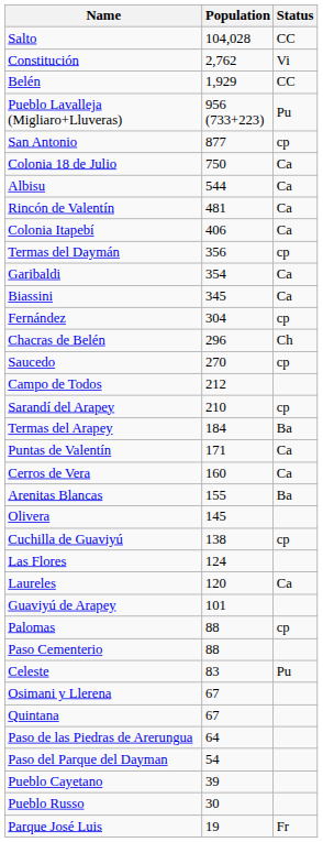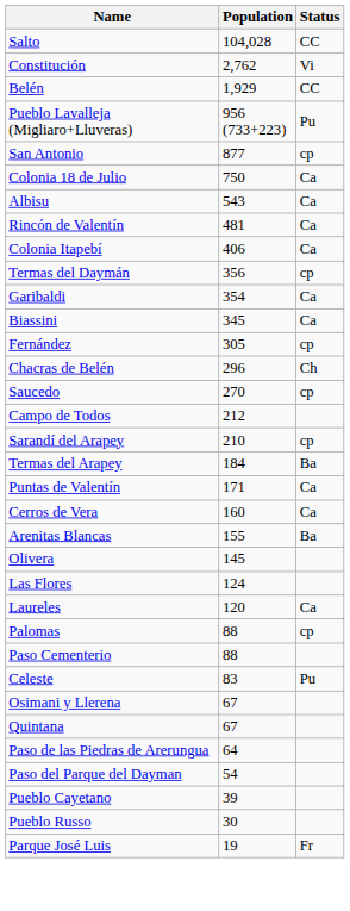Albisu | Population: 544 -> 543
Fernández | Population: 304 -> 305
- row: Cuchilla de Guaviyú | 138 | cp
- row: Guaviyú de Arapey | 101
